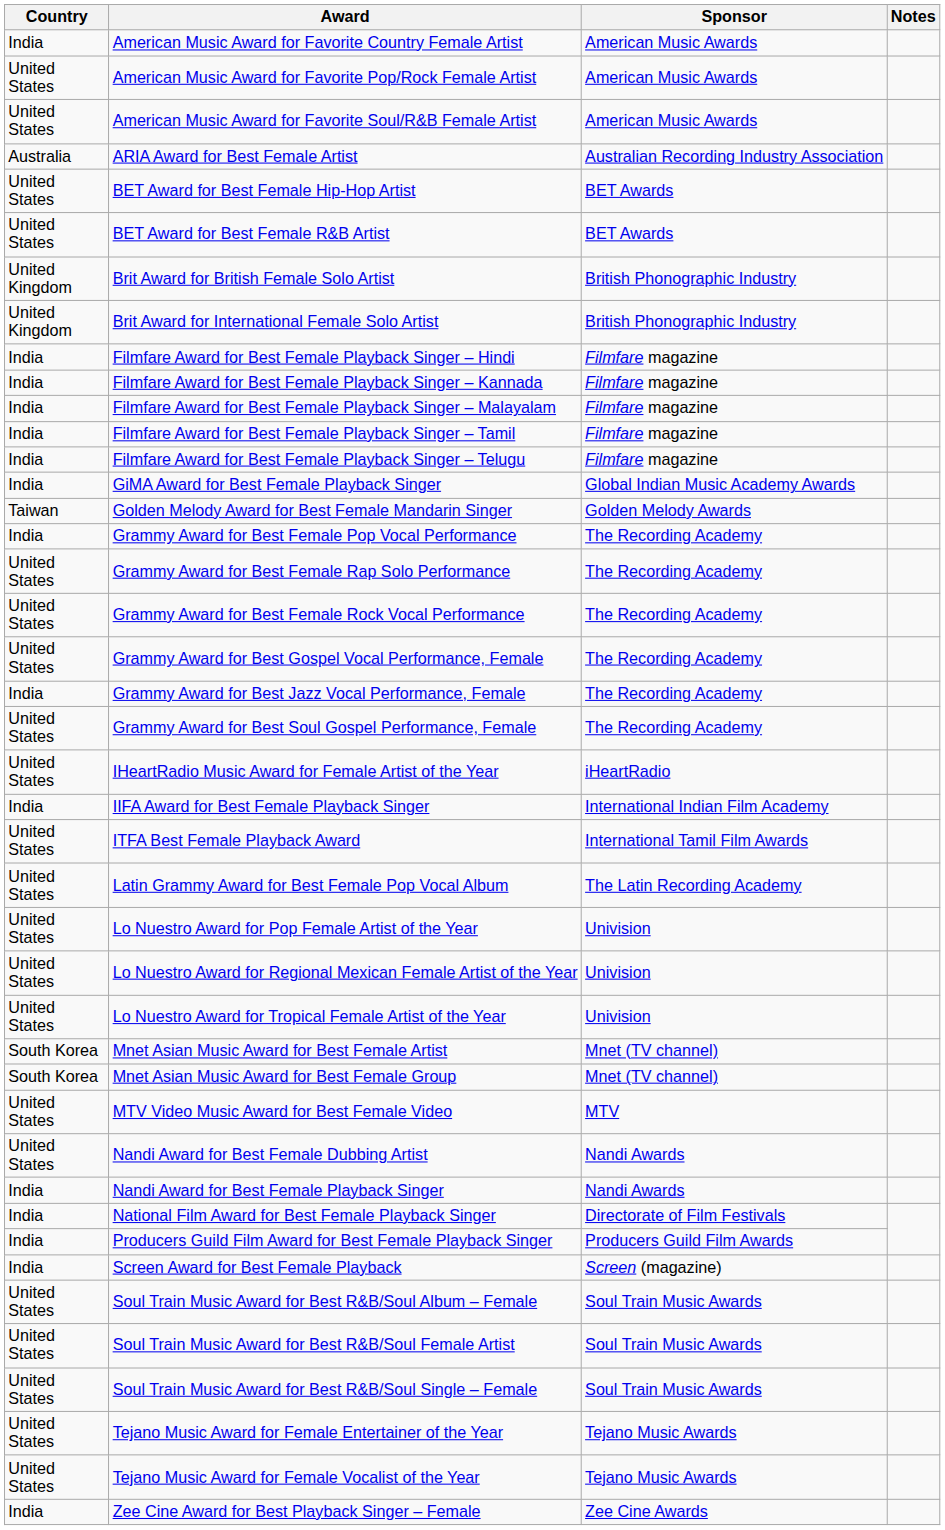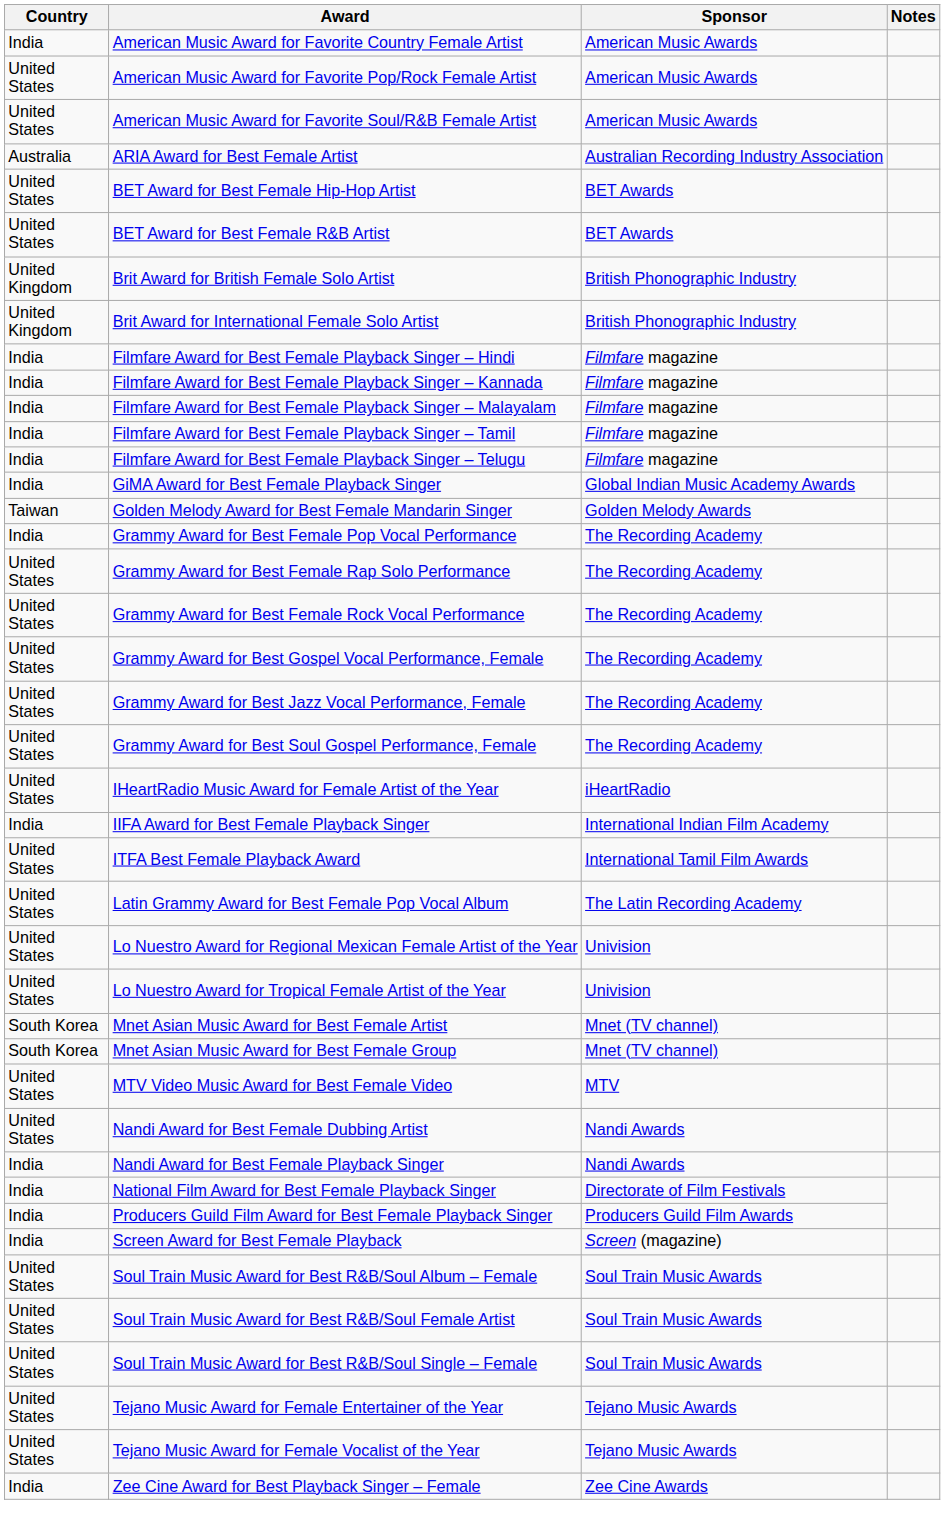Grammy Award for Best Jazz Vocal Performance, Female | Country: India -> United States
- row: United States | Lo Nuestro Award for Pop Female Artist of the Year | Univision
